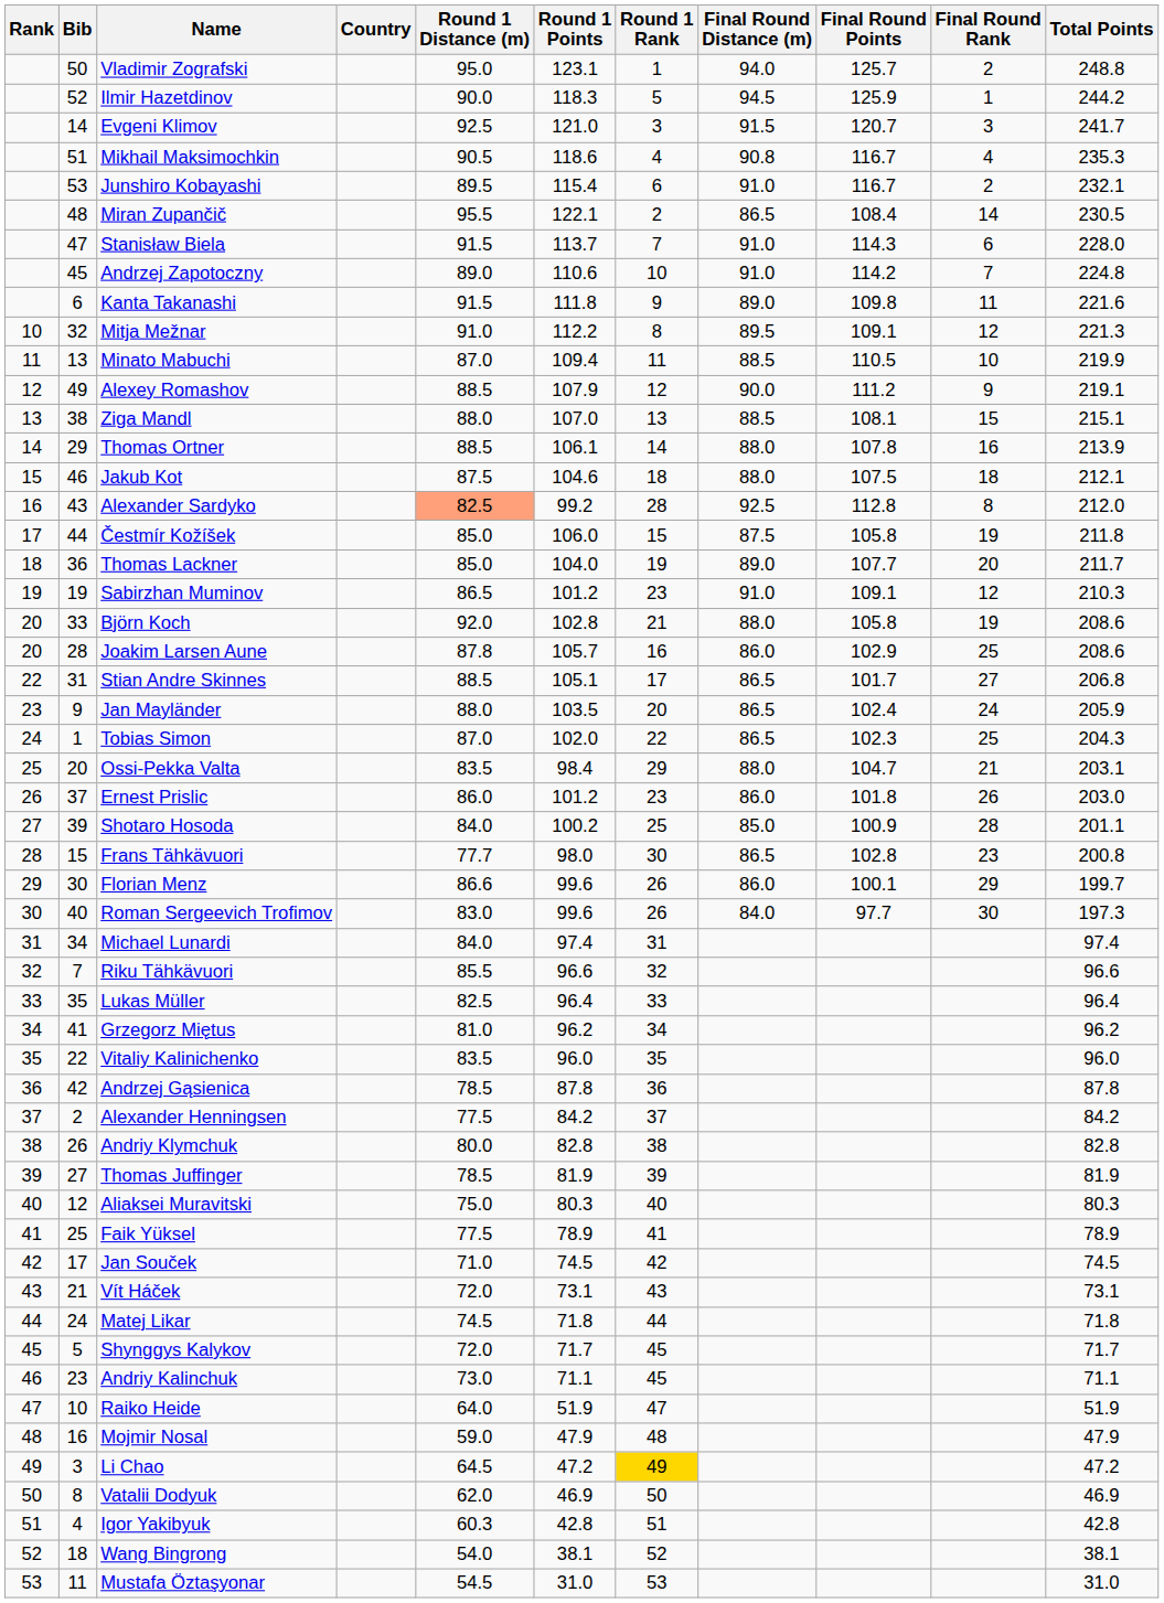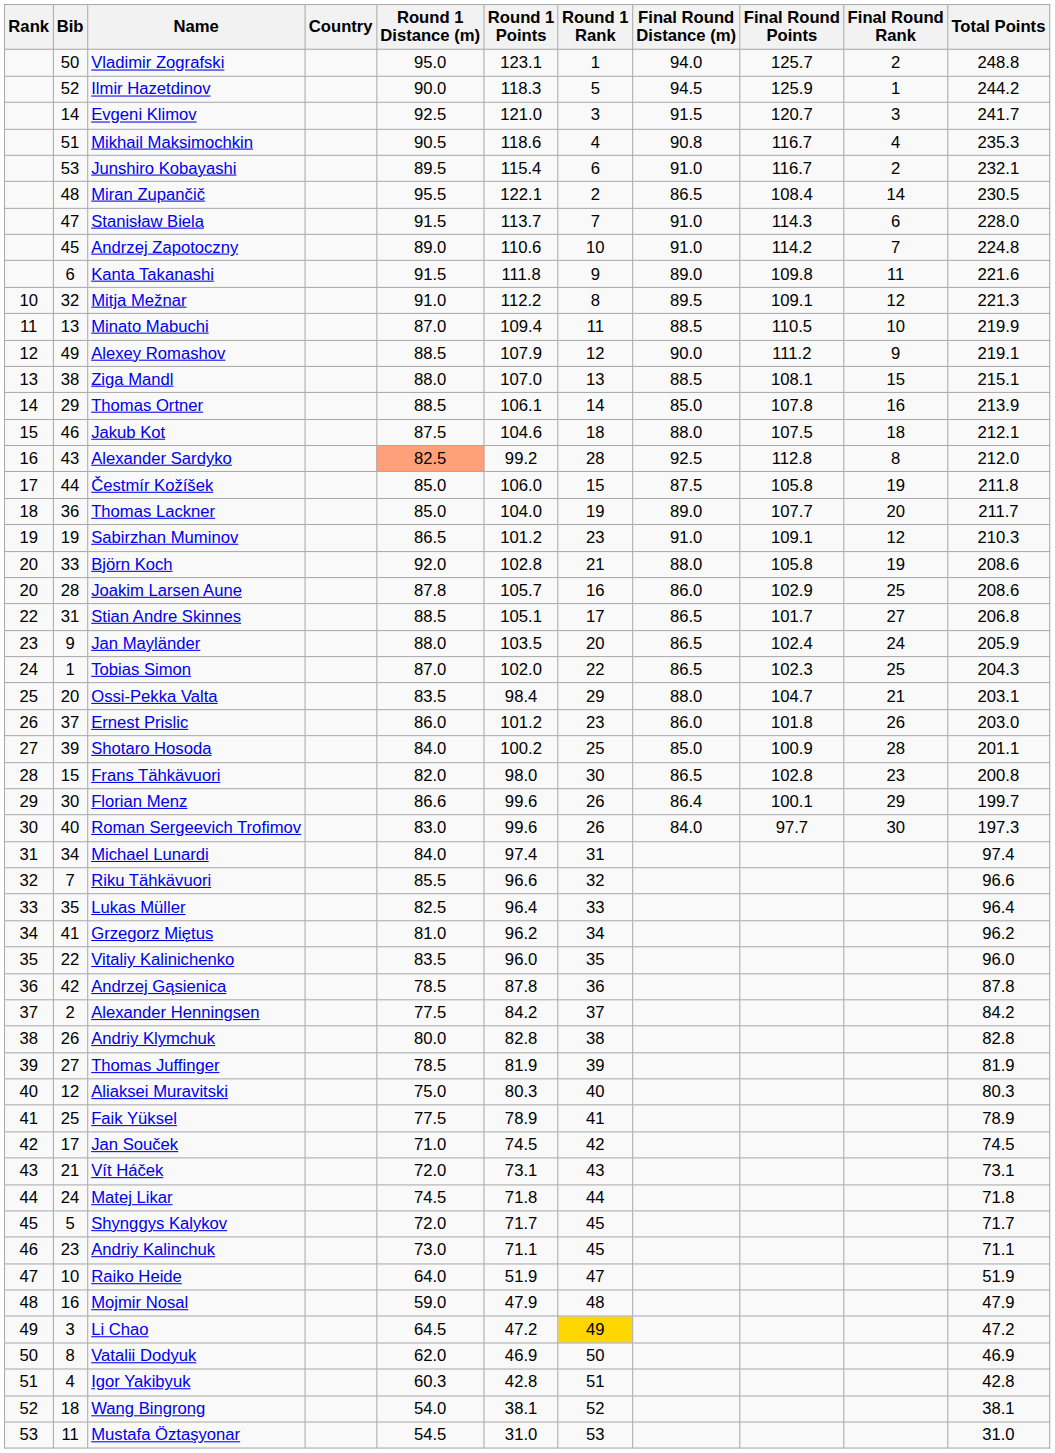Thomas Ortner | Final Round Distance (m): 88.0 -> 85.0
Frans Tähkävuori | Round 1 Distance (m): 77.7 -> 82.0
Florian Menz | Final Round Distance (m): 86.0 -> 86.4
